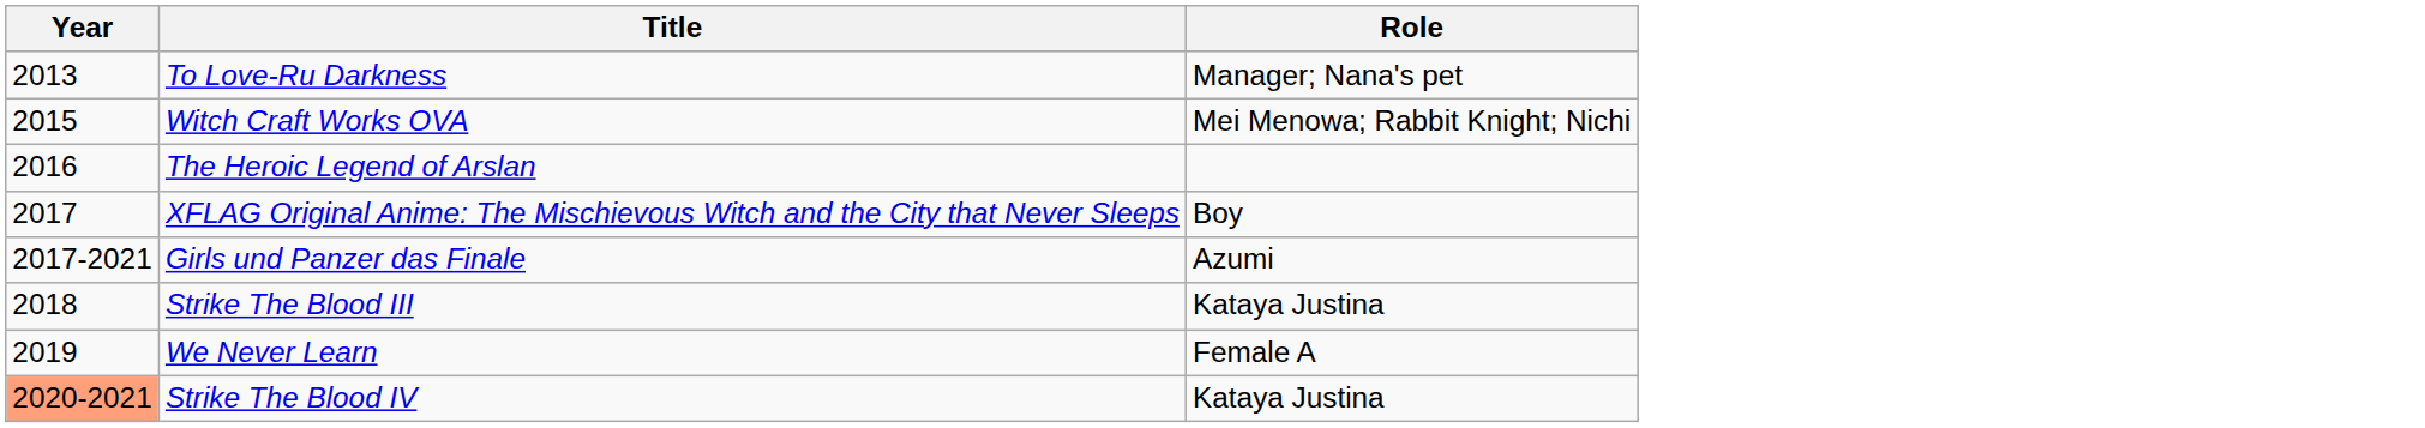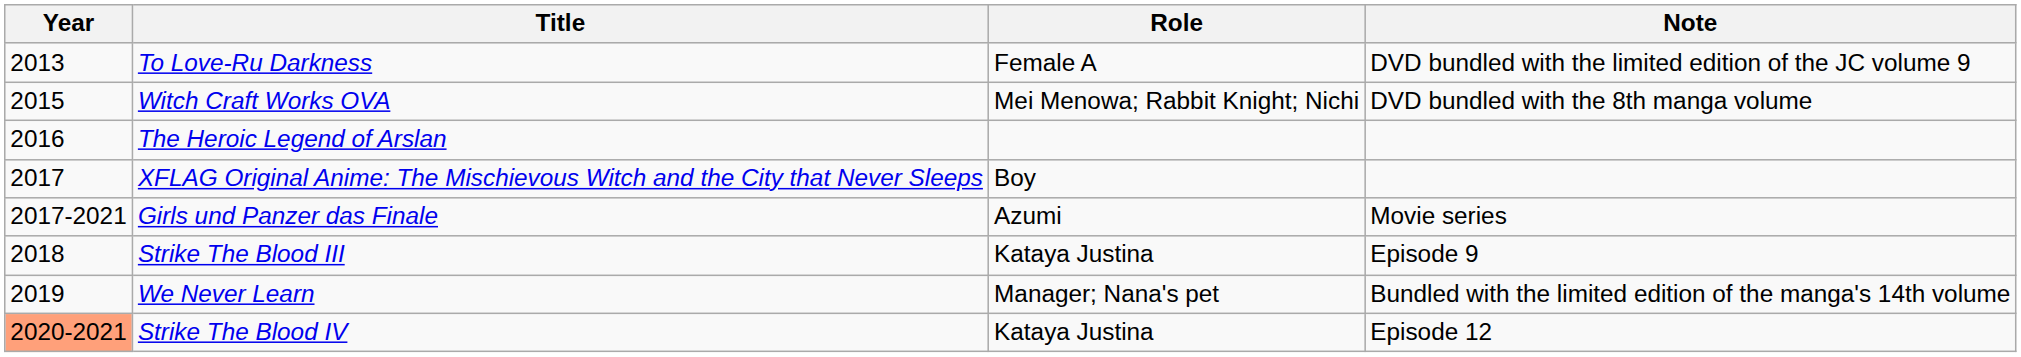+ column: Note | DVD bundled with the limited edition of the JC volume 9 | DVD bundled with the 8th manga volume | Movie series | Episode 9 | Bundled with the limited edition of the manga's 14th volume | Episode 12
To Love-Ru Darkness | Role: Manager; Nana's pet -> Female A
We Never Learn | Role: Female A -> Manager; Nana's pet
